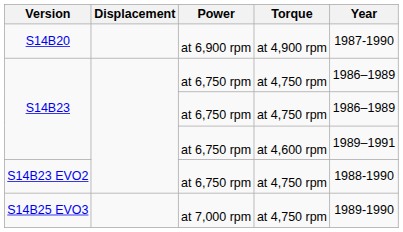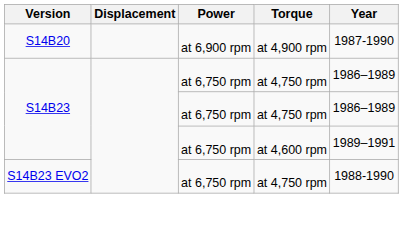- row: S14B25 EVO3 | at 7,000 rpm | at 4,750 rpm | 1989-1990
